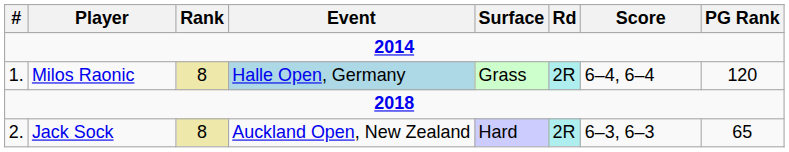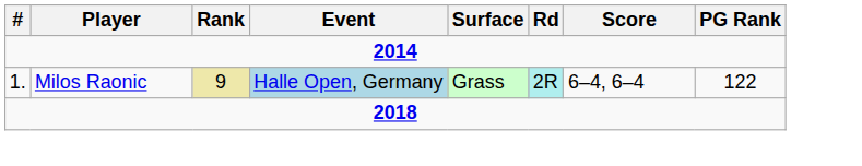Milos Raonic | Rank: 8 -> 9
Milos Raonic | PG Rank: 120 -> 122
- row: 2. | Jack Sock | 8 | Auckland Open, New Zealand | Hard | 2R | 6–3, 6–3 | 65
